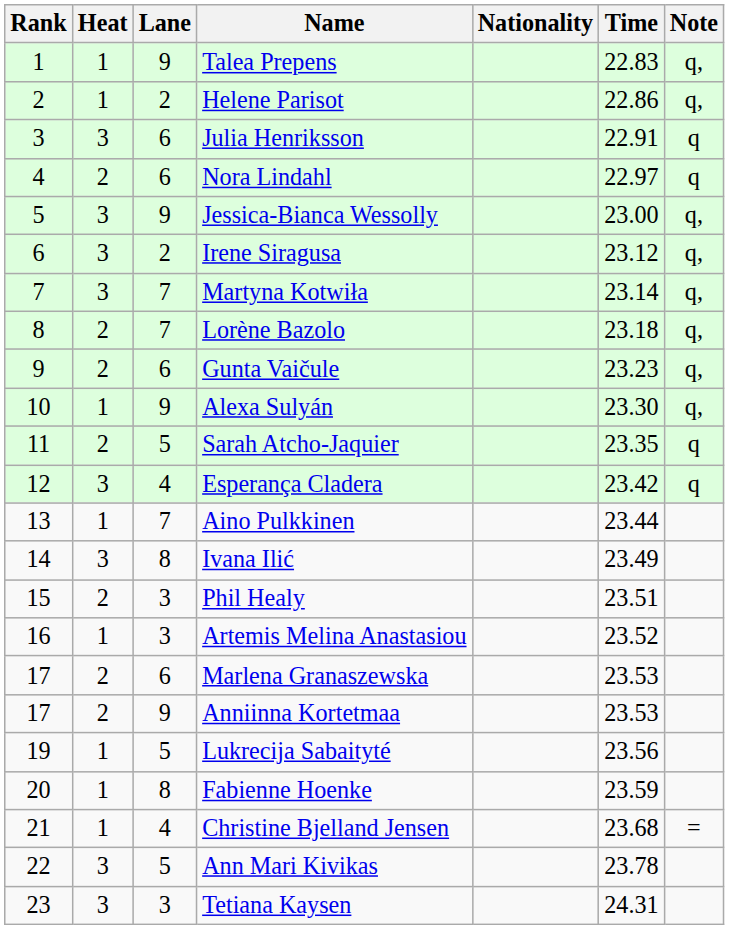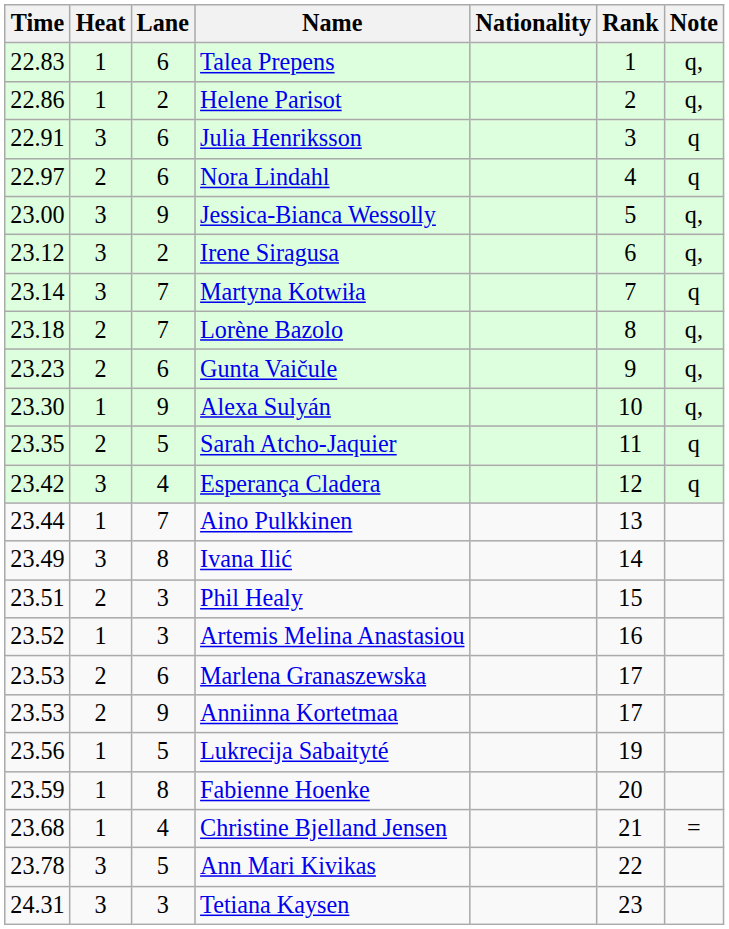columns swapped: Rank <-> Time
Talea Prepens | Lane: 9 -> 6
Martyna Kotwiła | Note: q, -> q
